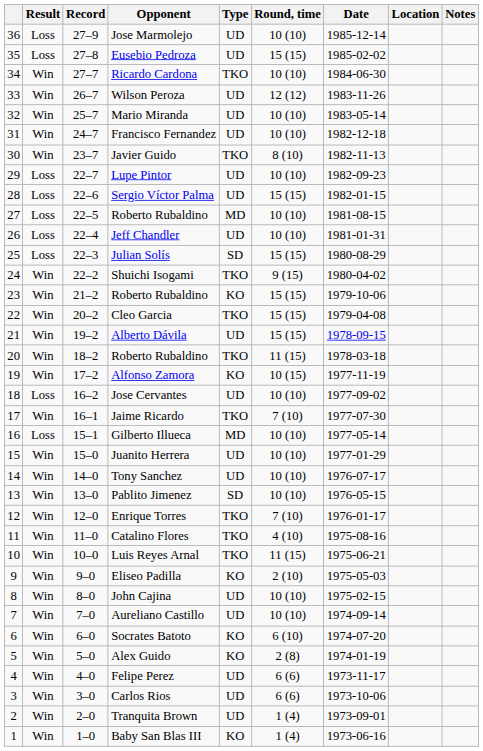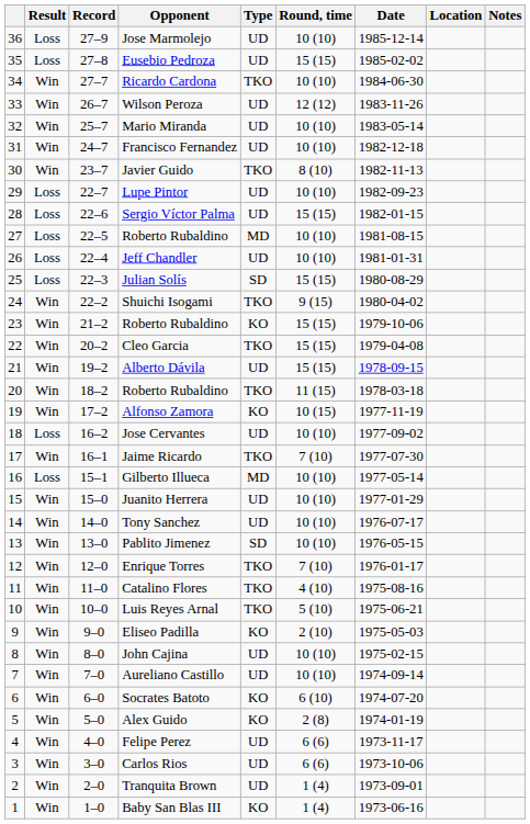Luis Reyes Arnal | Round, time: 11 (15) -> 5 (10)
